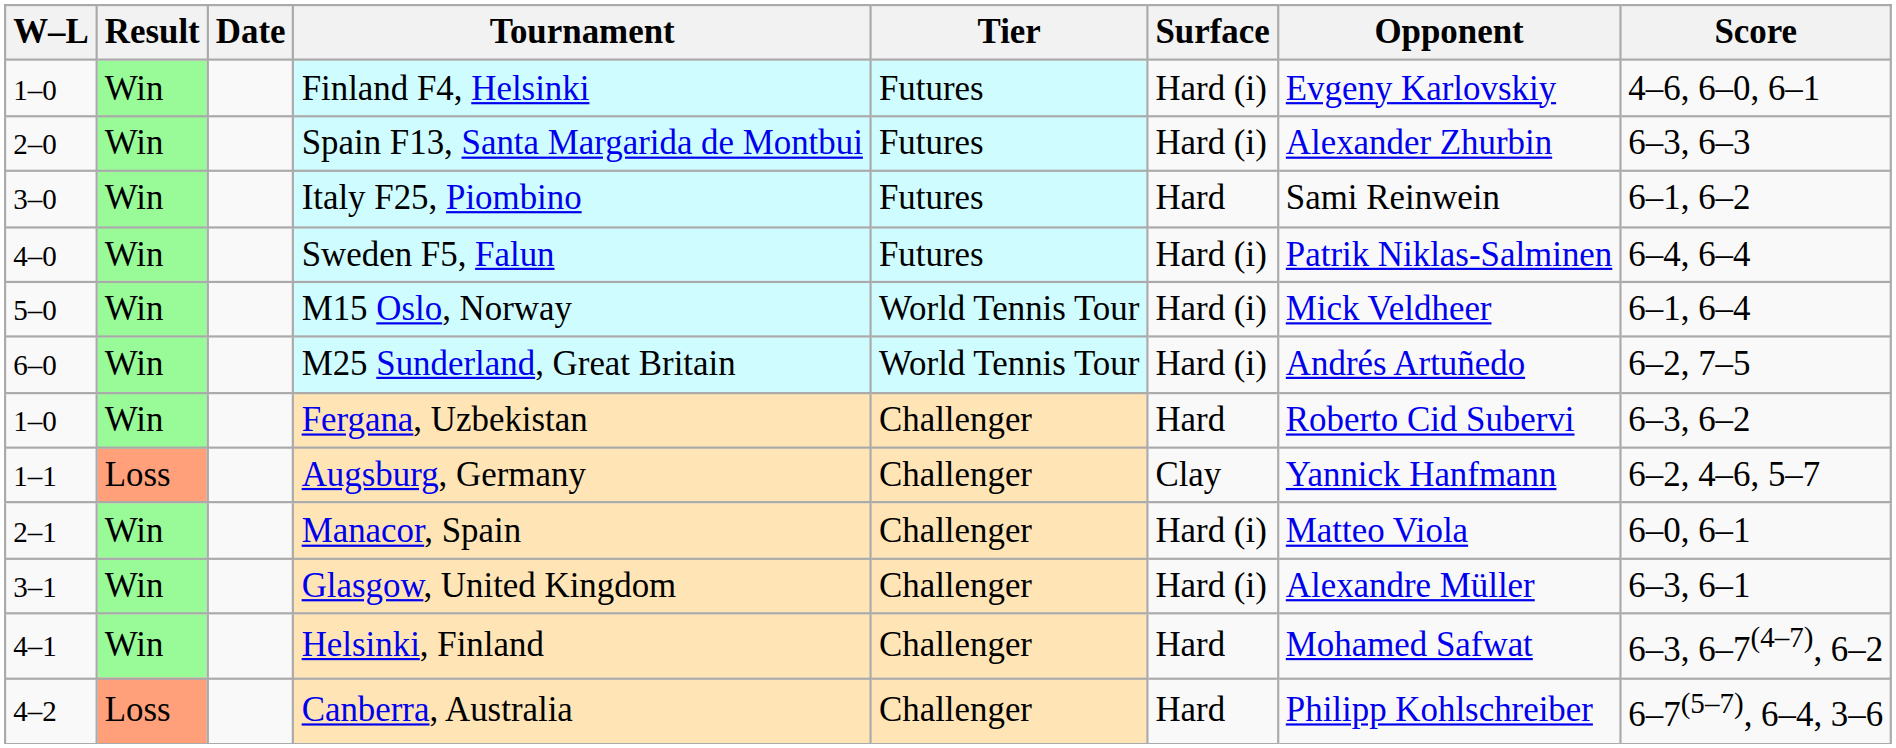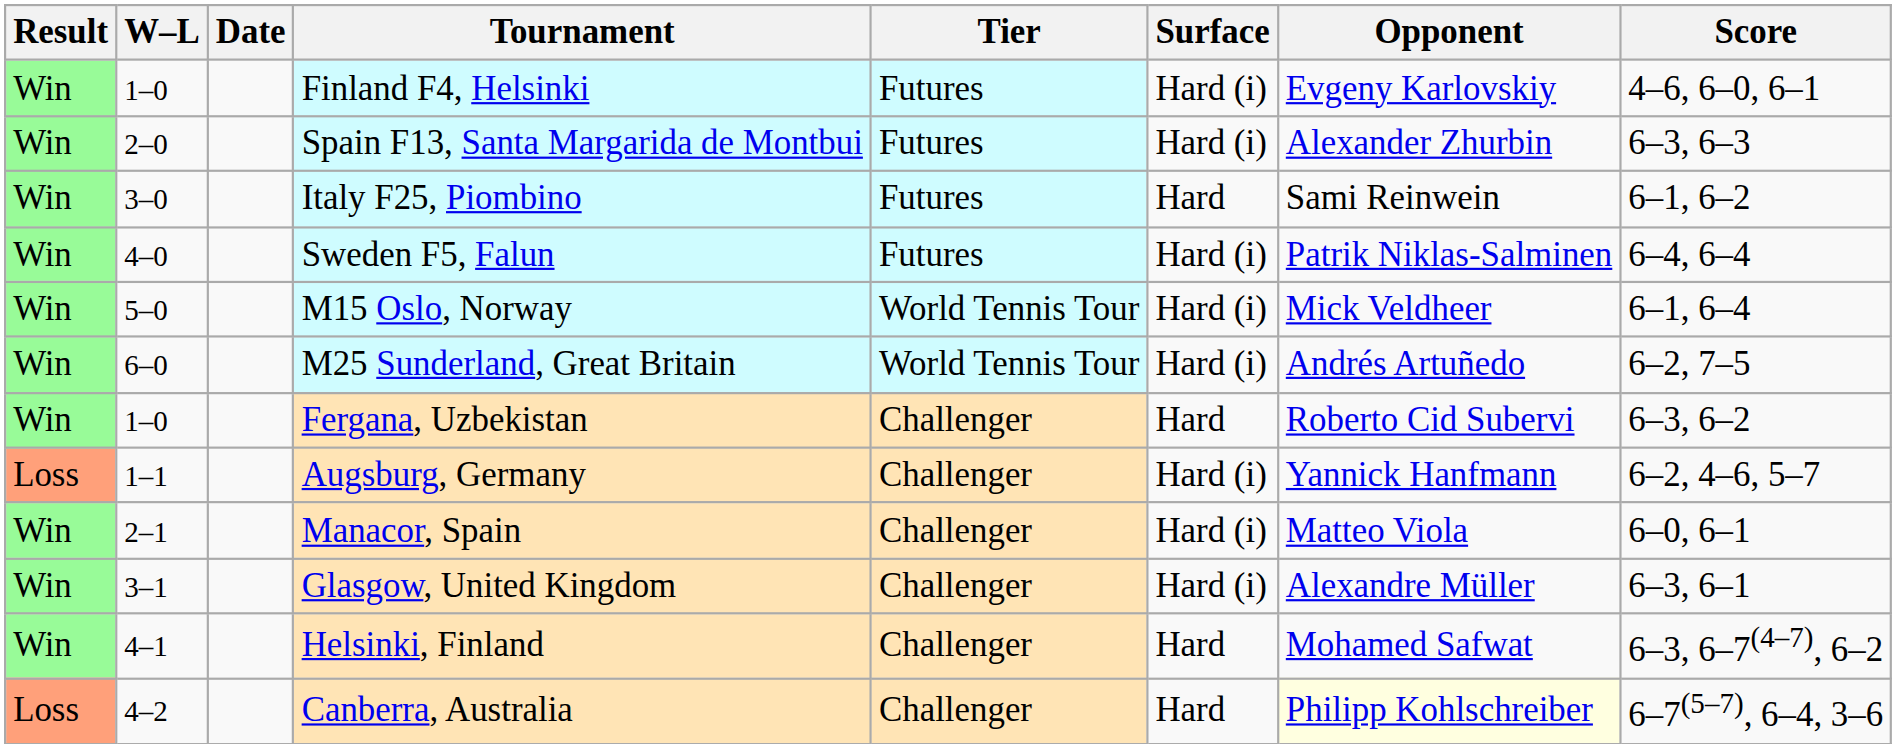columns swapped: Result <-> W–L
Augsburg, Germany | Surface: Clay -> Hard (i)
Canberra, Australia | Opponent: no background -> lightyellow background
